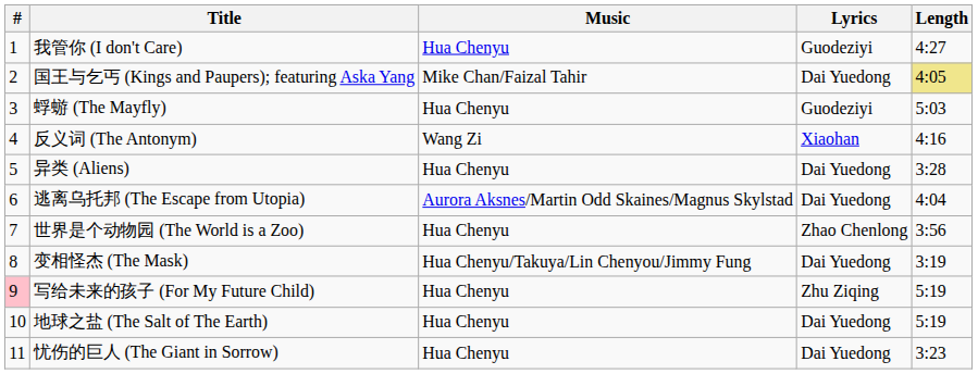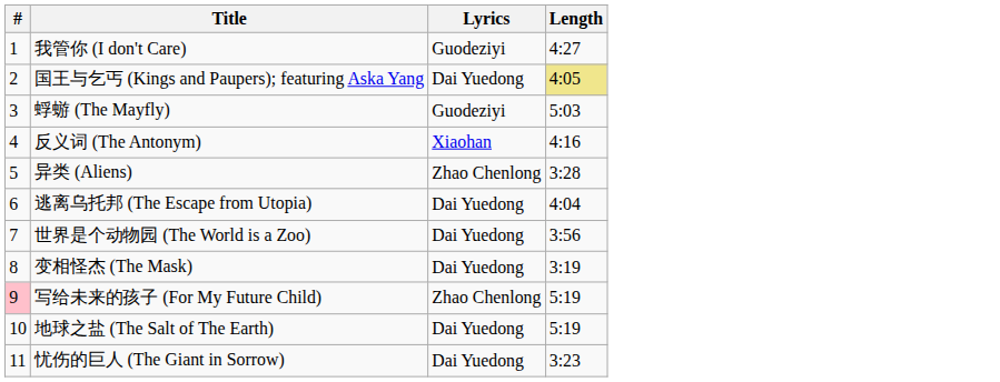- column: Music | Hua Chenyu | Mike Chan/Faizal Tahir | Hua Chenyu | Wang Zi | Hua Chenyu | Aurora Aksnes/Martin Odd Skaines/Magnus Skylstad | Hua Chenyu | Hua Chenyu/Takuya/Lin Chenyou/Jimmy Fung | Hua Chenyu | Hua Chenyu | Hua Chenyu
异类 (Aliens) | Lyrics: Dai Yuedong -> Zhao Chenlong
世界是个动物园 (The World is a Zoo) | Lyrics: Zhao Chenlong -> Dai Yuedong
写给未来的孩子 (For My Future Child) | Lyrics: Zhu Ziqing -> Zhao Chenlong
